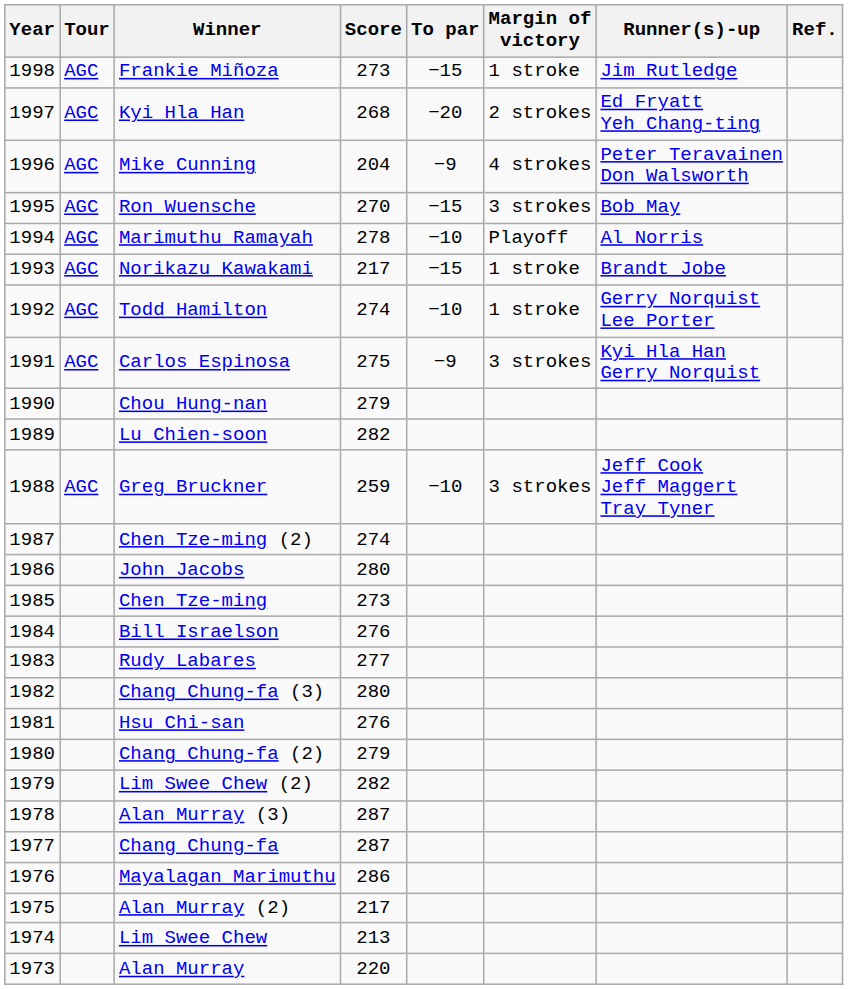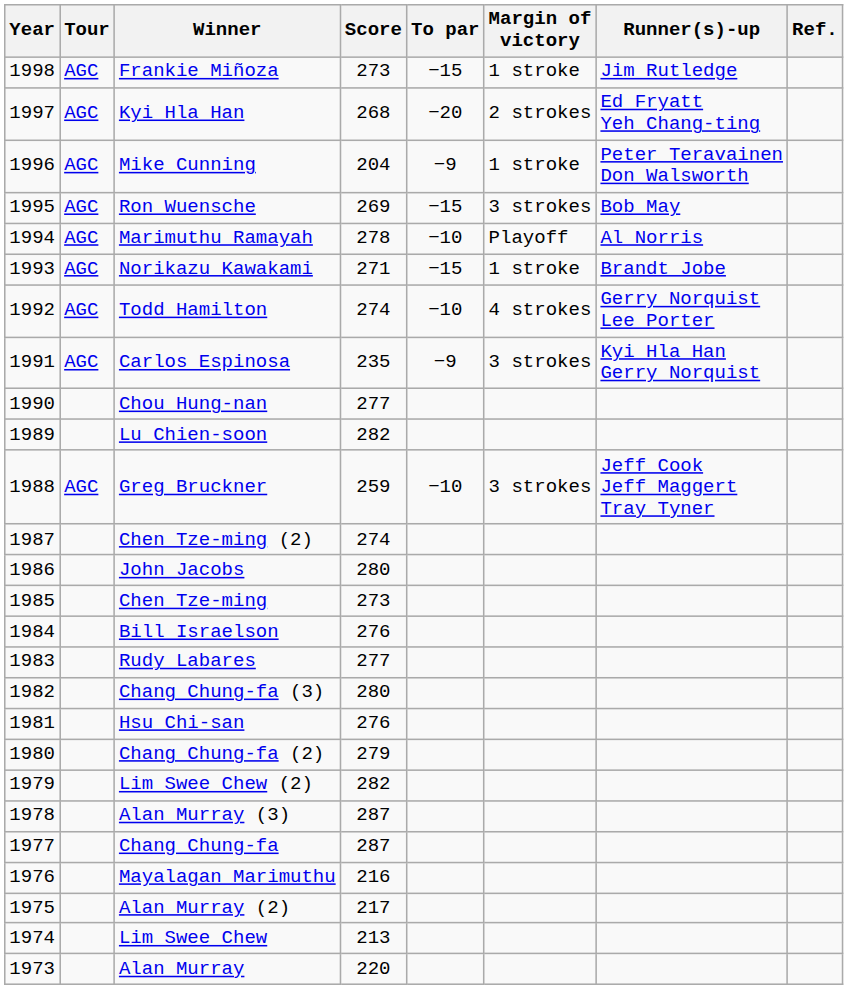Mike Cunning | Margin of victory: 4 strokes -> 1 stroke
Ron Wuensche | Score: 270 -> 269
Norikazu Kawakami | Score: 217 -> 271
Todd Hamilton | Margin of victory: 1 stroke -> 4 strokes
Carlos Espinosa | Score: 275 -> 235
Chou Hung-nan | Score: 279 -> 277
Mayalagan Marimuthu | Score: 286 -> 216
